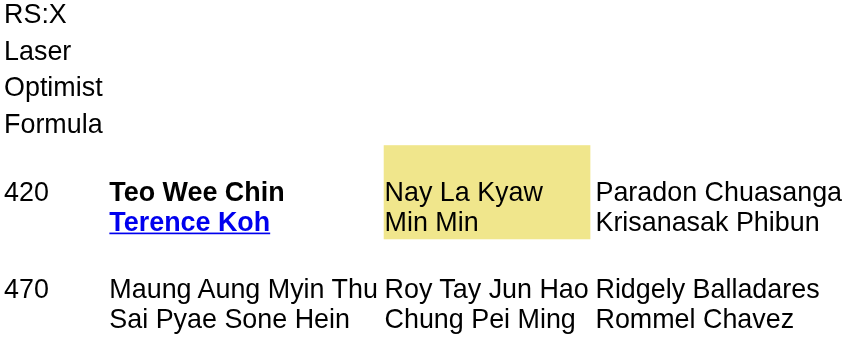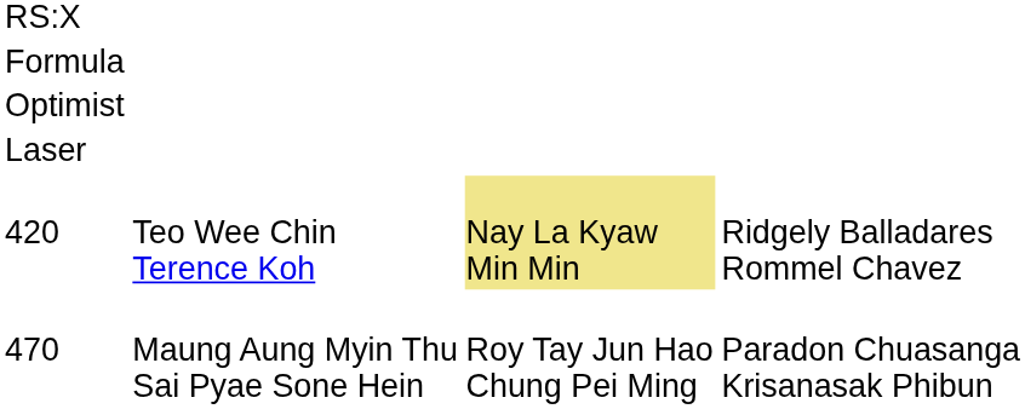rows swapped: Formula <-> Laser
420 | column 2: bold -> normal
420 | column 4: Paradon Chuasanga Krisanasak Phibun -> Ridgely Balladares Rommel Chavez
470 | column 4: Ridgely Balladares Rommel Chavez -> Paradon Chuasanga Krisanasak Phibun
